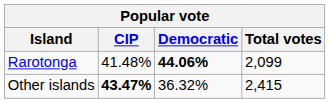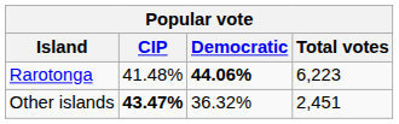Rarotonga | Total votes: 2,099 -> 6,223
Other islands | Total votes: 2,415 -> 2,451
